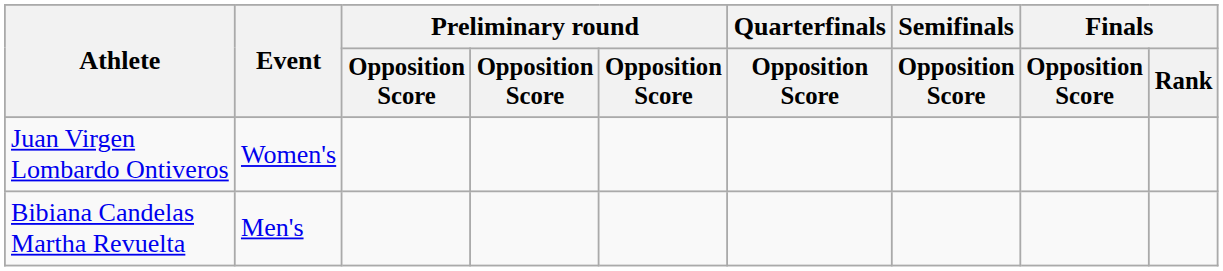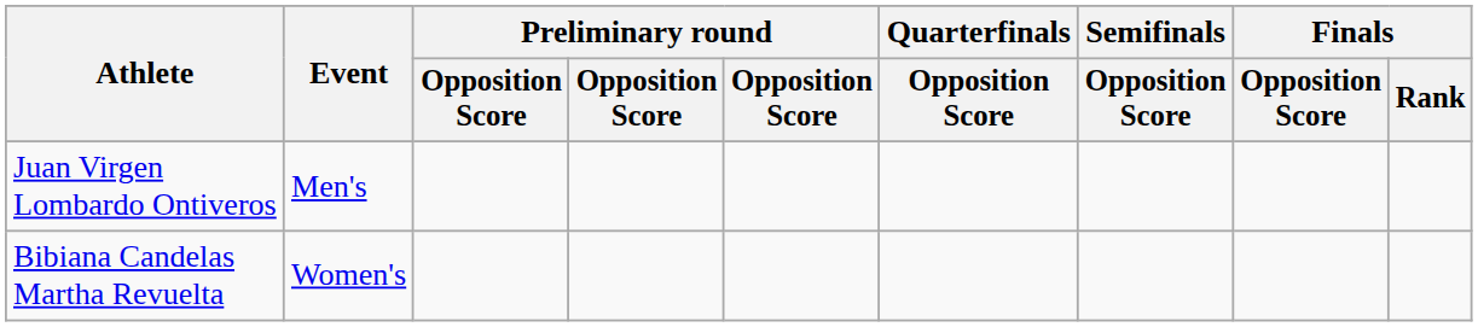Juan Virgen Lombardo Ontiveros | Event: Women's -> Men's
Bibiana Candelas Martha Revuelta | Event: Men's -> Women's
